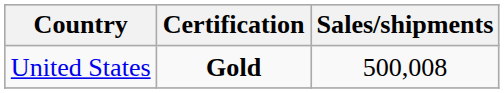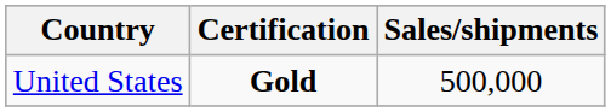United States | Sales/shipments: 500,008 -> 500,000
